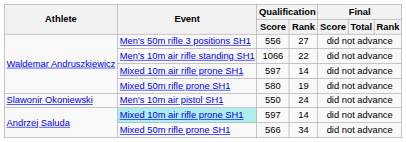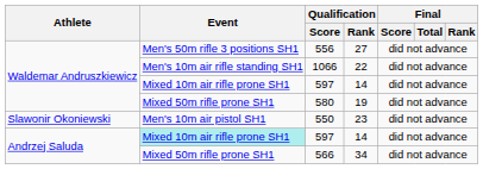550 | Qualification / Rank: 24 -> 23
